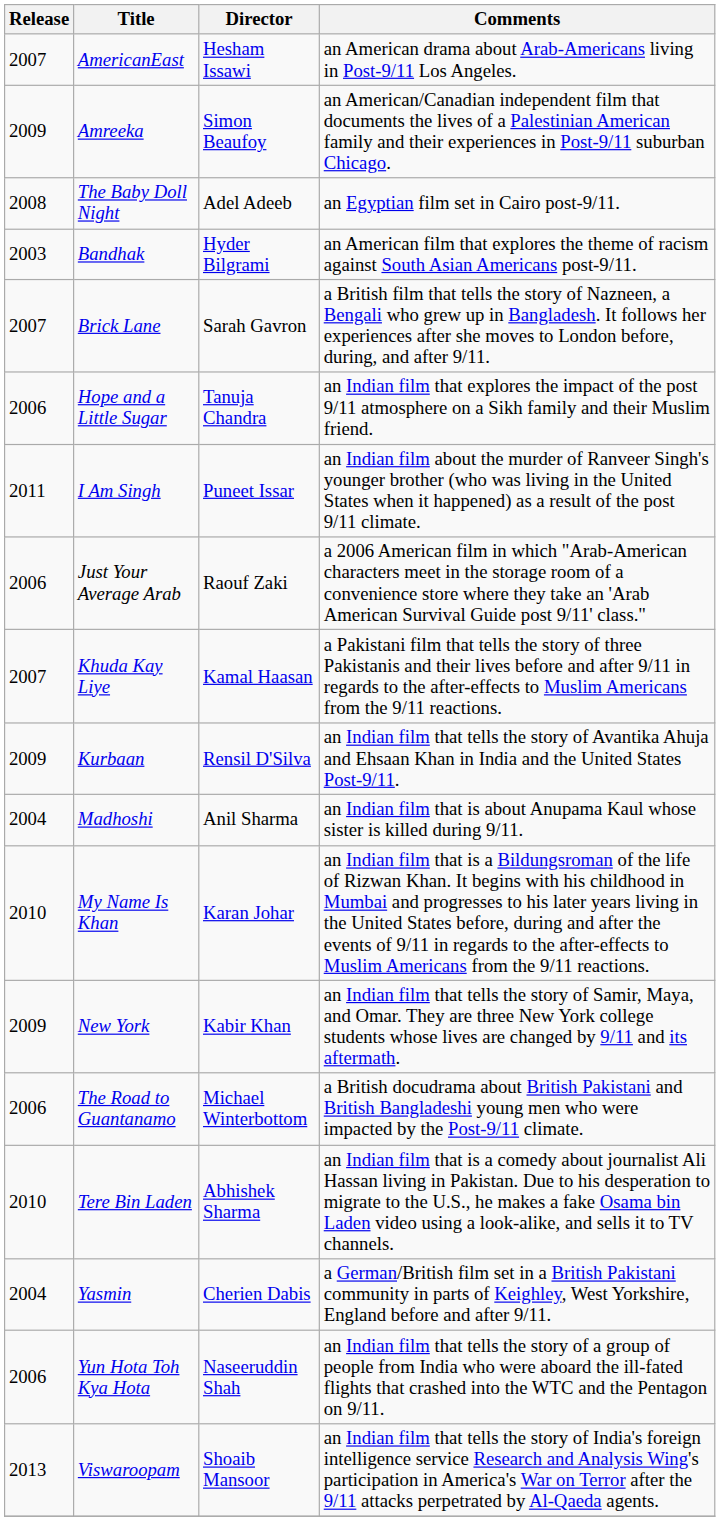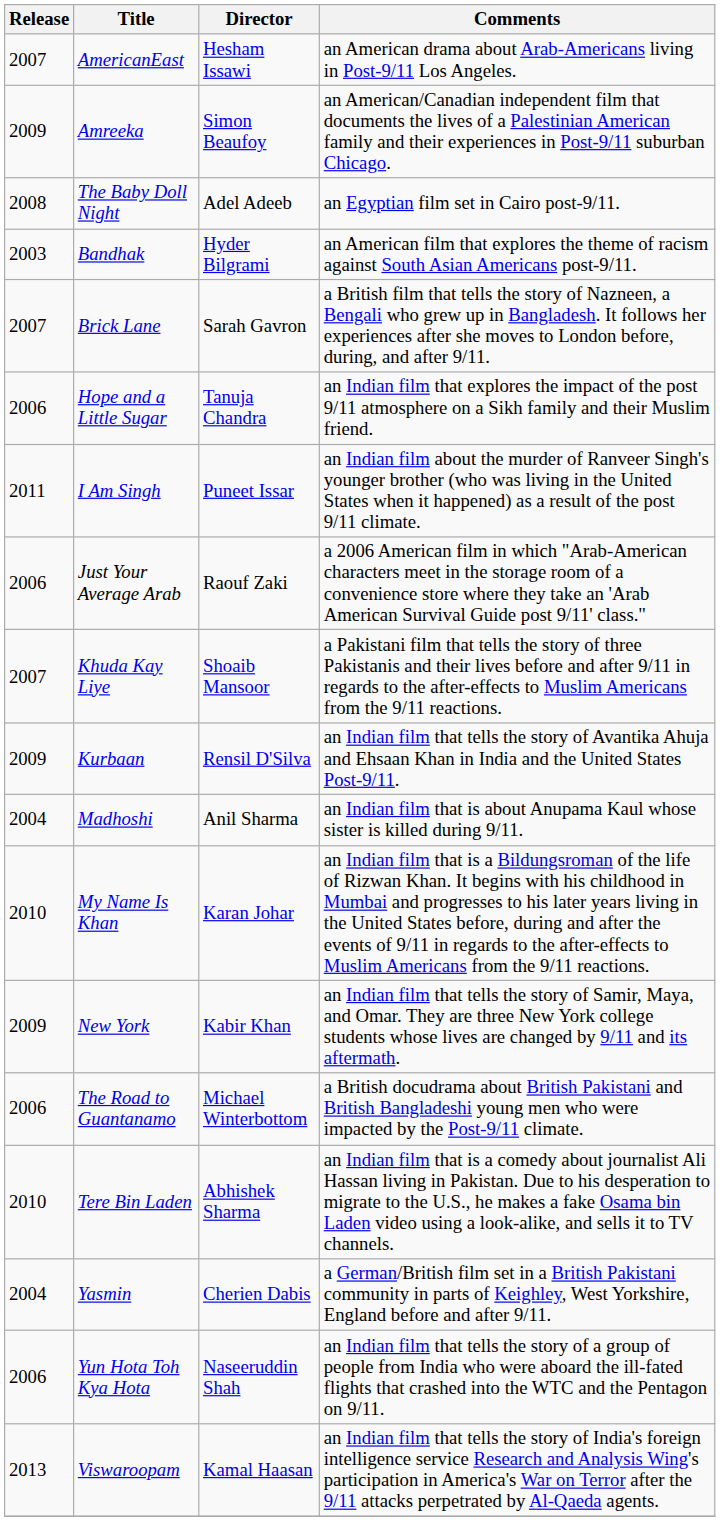Khuda Kay Liye | Director: Kamal Haasan -> Shoaib Mansoor
Viswaroopam | Director: Shoaib Mansoor -> Kamal Haasan
